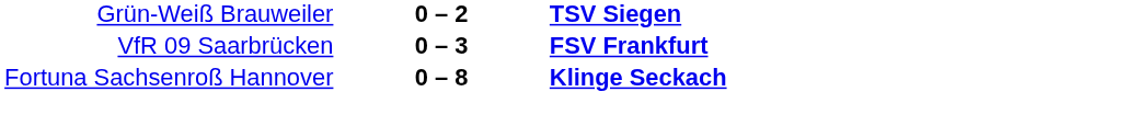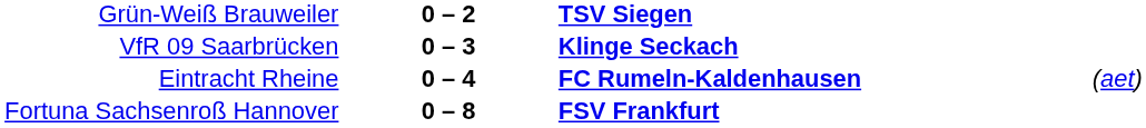VfR 09 Saarbrücken | column 3: FSV Frankfurt -> Klinge Seckach
+ row: Eintracht Rheine | 0 – 4 | FC Rumeln-Kaldenhausen | (aet)
Fortuna Sachsenroß Hannover | column 3: Klinge Seckach -> FSV Frankfurt
